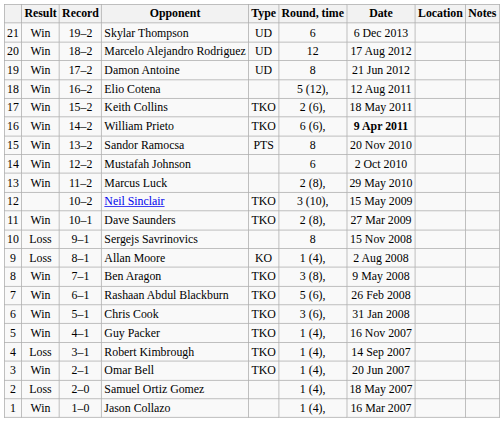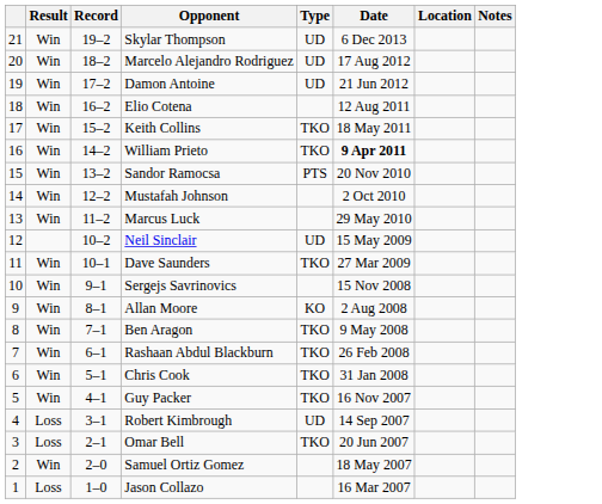- column: Round, time | 6 | 12 | 8 | 5 (12), | 2 (6), | 6 (6), | 8 | 6 | 2 (8), | 3 (10), | 2 (8), | 8 | 1 (4), | 3 (8), | 5 (6), | 3 (6), | 1 (4), | 1 (4), | 1 (4), | 1 (4), | 1 (4),
Neil Sinclair | Type: TKO -> UD
Sergejs Savrinovics | Result: Loss -> Win
Allan Moore | Result: Loss -> Win
Robert Kimbrough | Type: TKO -> UD
Omar Bell | Result: Win -> Loss
Samuel Ortiz Gomez | Result: Loss -> Win
Jason Collazo | Result: Win -> Loss
